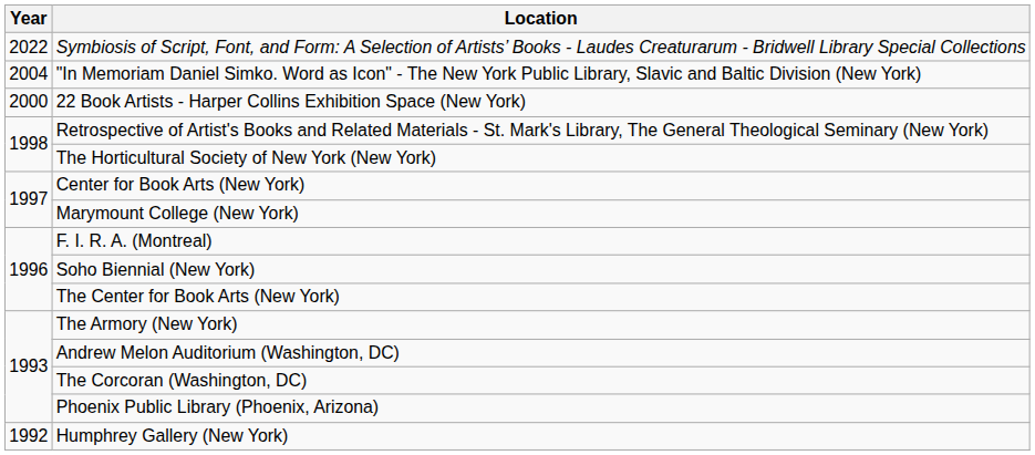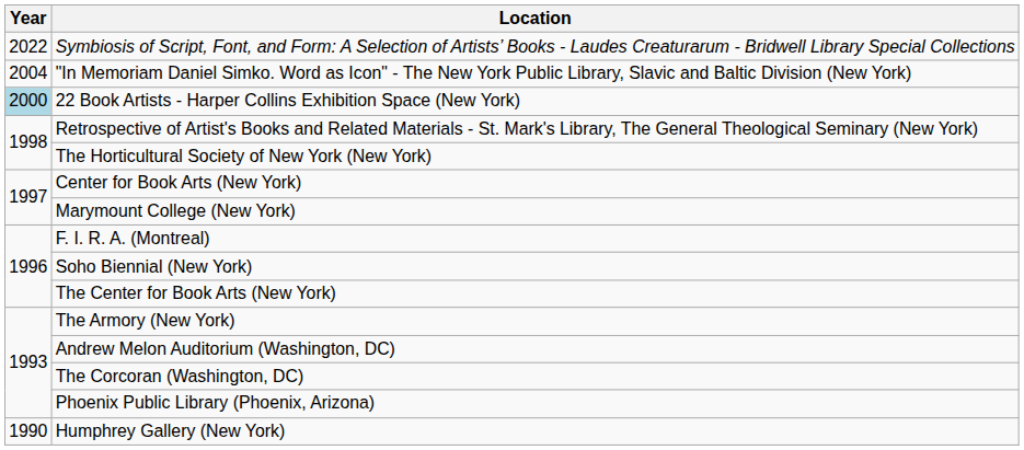22 Book Artists - Harper Collins Exhibition Space (New York) | Year: no background -> lightblue background
Humphrey Gallery (New York) | Year: 1992 -> 1990
